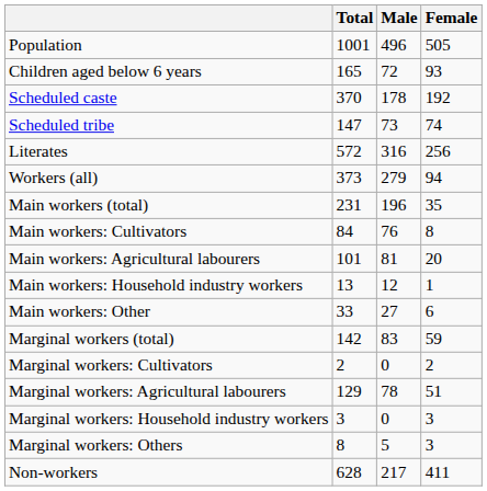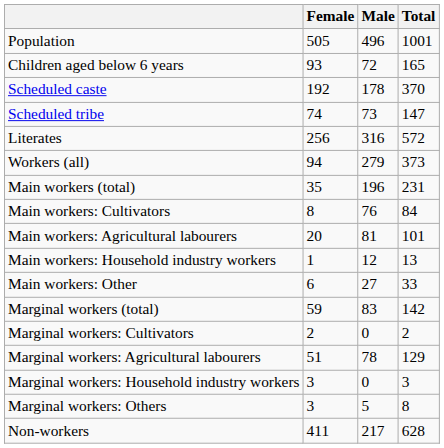columns swapped: Total <-> Female
